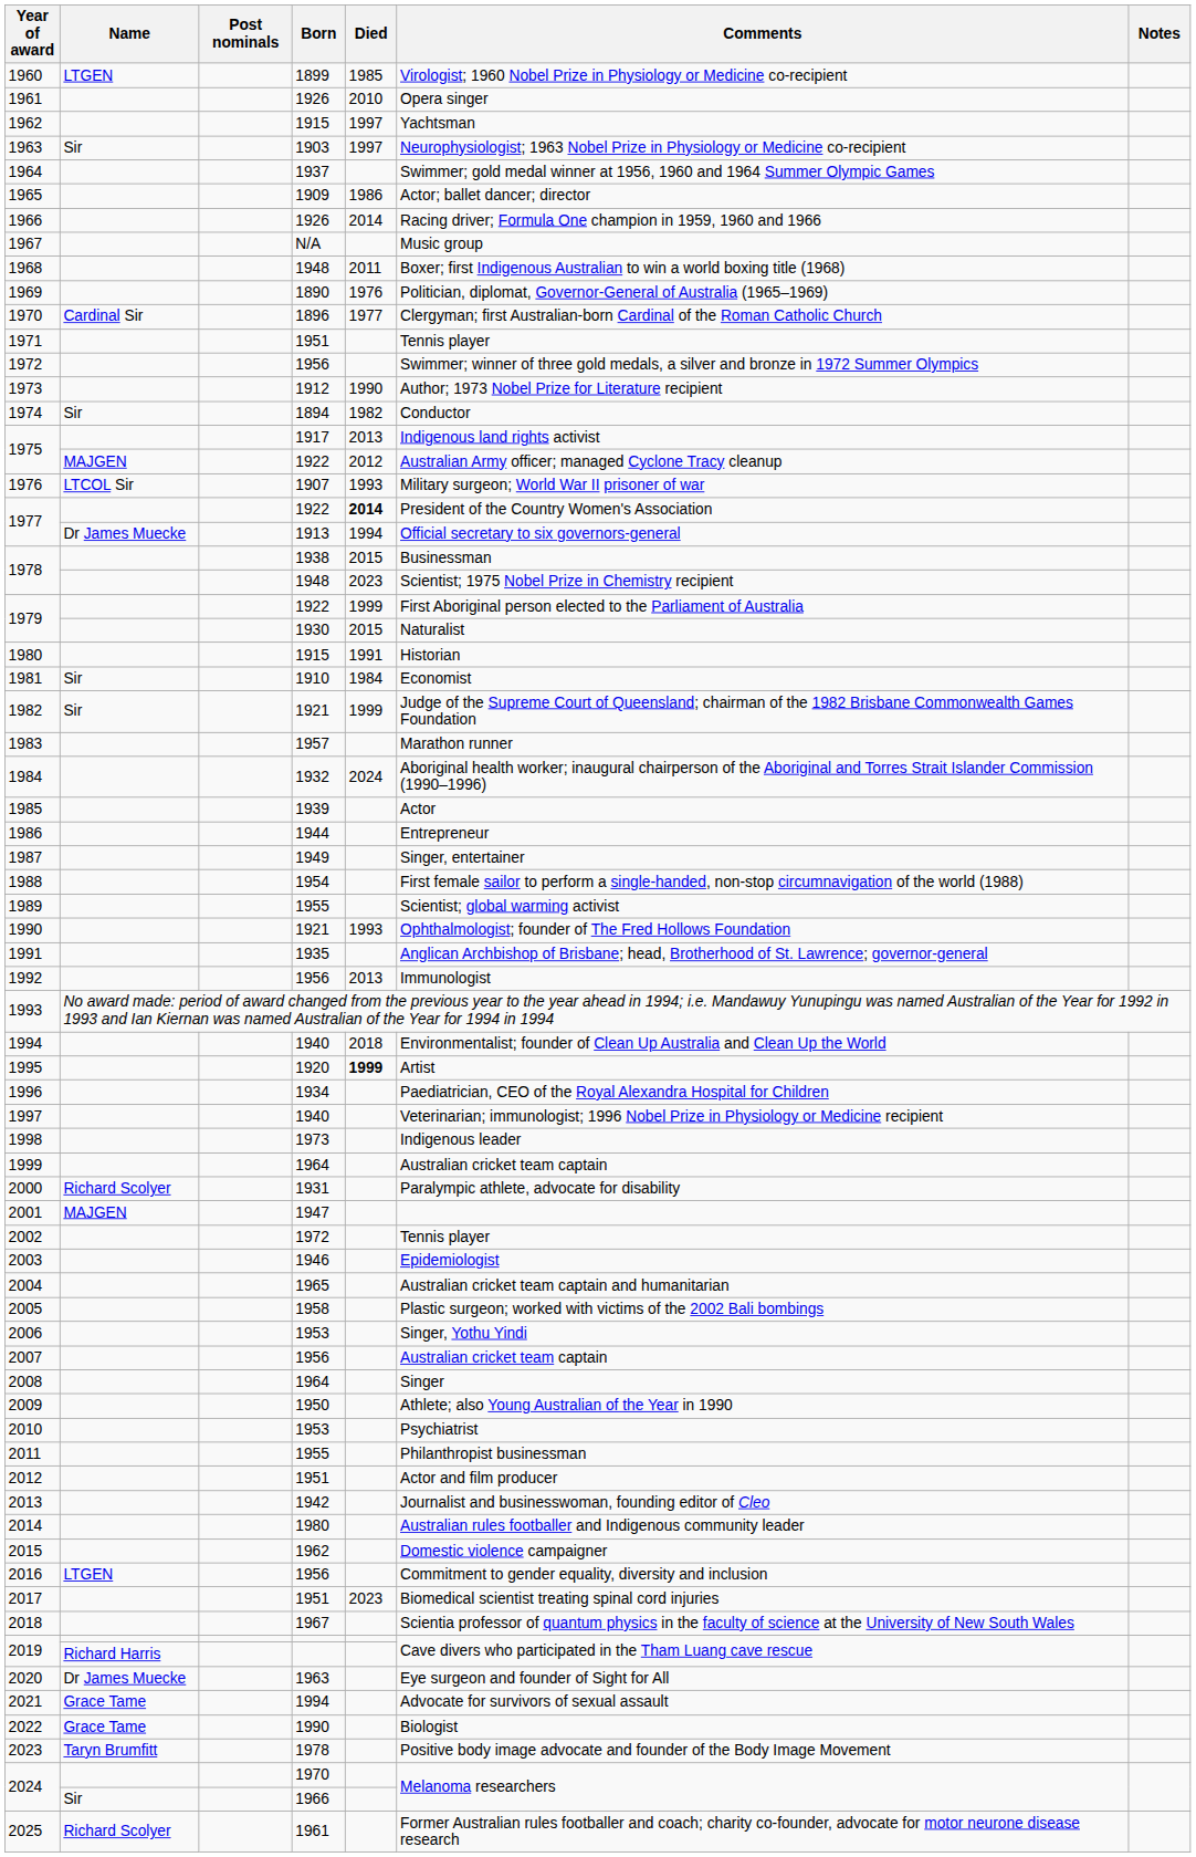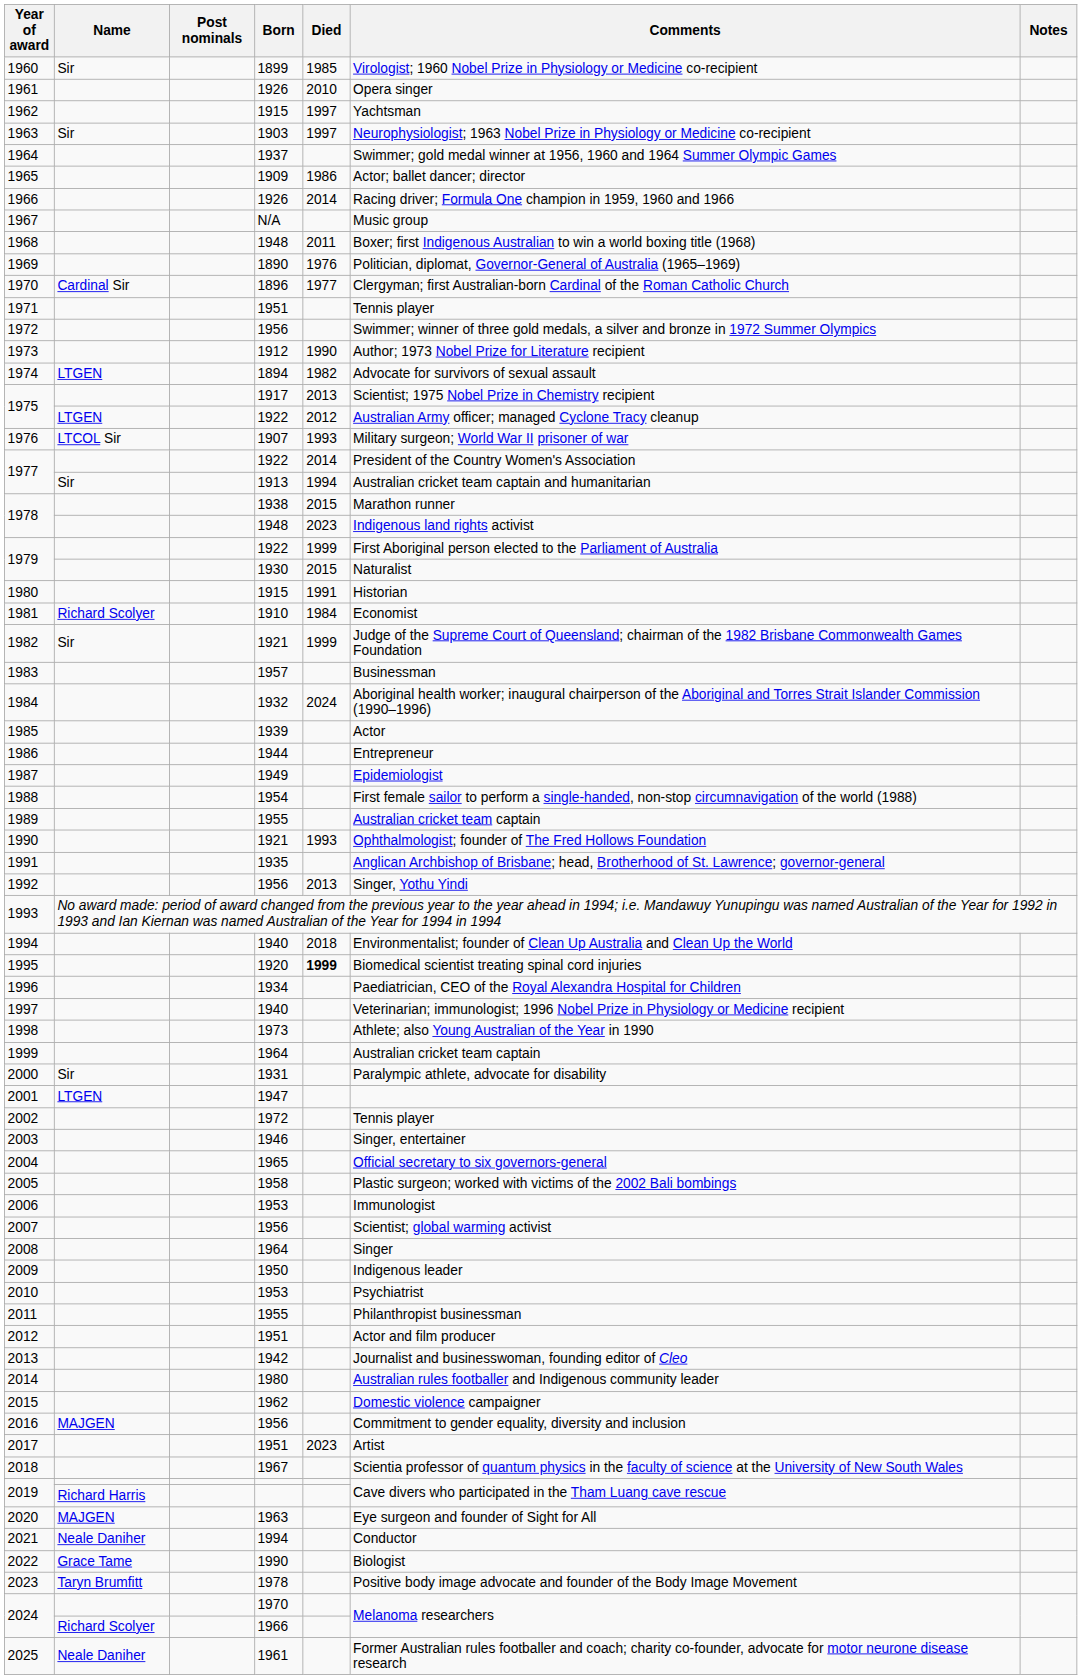1960 | Name: LTGEN -> Sir
1974 | Name: Sir -> LTGEN
1974 | Comments: Conductor -> Advocate for survivors of sexual assault
1975 / 1917 | Comments: Indigenous land rights activist -> Scientist; 1975 Nobel Prize in Chemistry recipient
1975 / 1922 | Name: MAJGEN -> LTGEN
1977 / 1922 | Died: bold -> normal
1977 / 1913 | Name: Dr James Muecke -> Sir
1977 / 1913 | Comments: Official secretary to six governors-general -> Australian cricket team captain and humanitarian
1978 / 1938 | Comments: Businessman -> Marathon runner
1978 / 1948 | Comments: Scientist; 1975 Nobel Prize in Chemistry recipient -> Indigenous land rights activist
1981 | Name: Sir -> Richard Scolyer
1983 | Comments: Marathon runner -> Businessman
1987 | Comments: Singer, entertainer -> Epidemiologist
1989 | Comments: Scientist; global warming activist -> Australian cricket team captain
1992 | Comments: Immunologist -> Singer, Yothu Yindi
1995 | Comments: Artist -> Biomedical scientist treating spinal cord injuries
1998 | Comments: Indigenous leader -> Athlete; also Young Australian of the Year in 1990
2000 | Name: Richard Scolyer -> Sir
2001 | Name: MAJGEN -> LTGEN
2003 | Comments: Epidemiologist -> Singer, entertainer
2004 | Comments: Australian cricket team captain and humanitarian -> Official secretary to six governors-general
2006 | Comments: Singer, Yothu Yindi -> Immunologist
2007 | Comments: Australian cricket team captain -> Scientist; global warming activist
2009 | Comments: Athlete; also Young Australian of the Year in 1990 -> Indigenous leader
2016 | Name: LTGEN -> MAJGEN
2017 | Comments: Biomedical scientist treating spinal cord injuries -> Artist
2020 | Name: Dr James Muecke -> MAJGEN
2021 | Name: Grace Tame -> Neale Daniher
2021 | Comments: Advocate for survivors of sexual assault -> Conductor
2024 / 1966 | Name: Sir -> Richard Scolyer
2025 | Name: Richard Scolyer -> Neale Daniher
